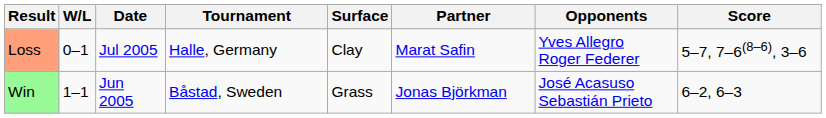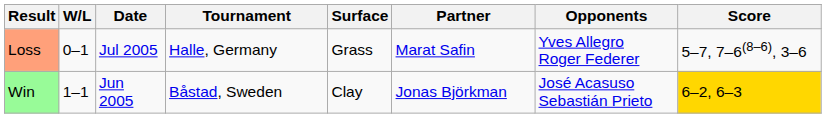Loss | Surface: Clay -> Grass
Win | Surface: Grass -> Clay
Win | Score: no background -> gold background
